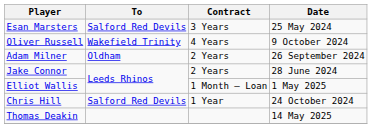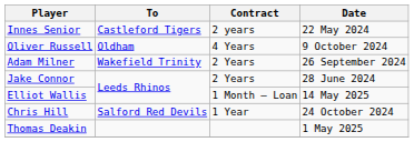+ row: Innes Senior | Castleford Tigers | 2 years | 22 May 2024
- row: Esan Marsters | Salford Red Devils | 3 Years | 25 May 2024
Oliver Russell | To: Wakefield Trinity -> Oldham
Adam Milner | To: Oldham -> Wakefield Trinity
Elliot Wallis | Date: 1 May 2025 -> 14 May 2025
Thomas Deakin | Date: 14 May 2025 -> 1 May 2025
